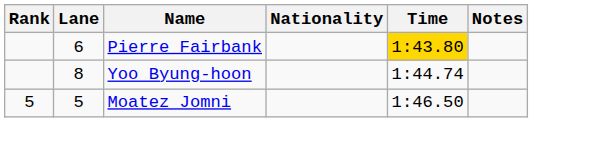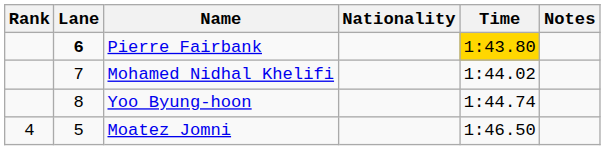Pierre Fairbank | Lane: normal -> bold
+ row: 7 | Mohamed Nidhal Khelifi | 1:44.02
Moatez Jomni | Rank: 5 -> 4
